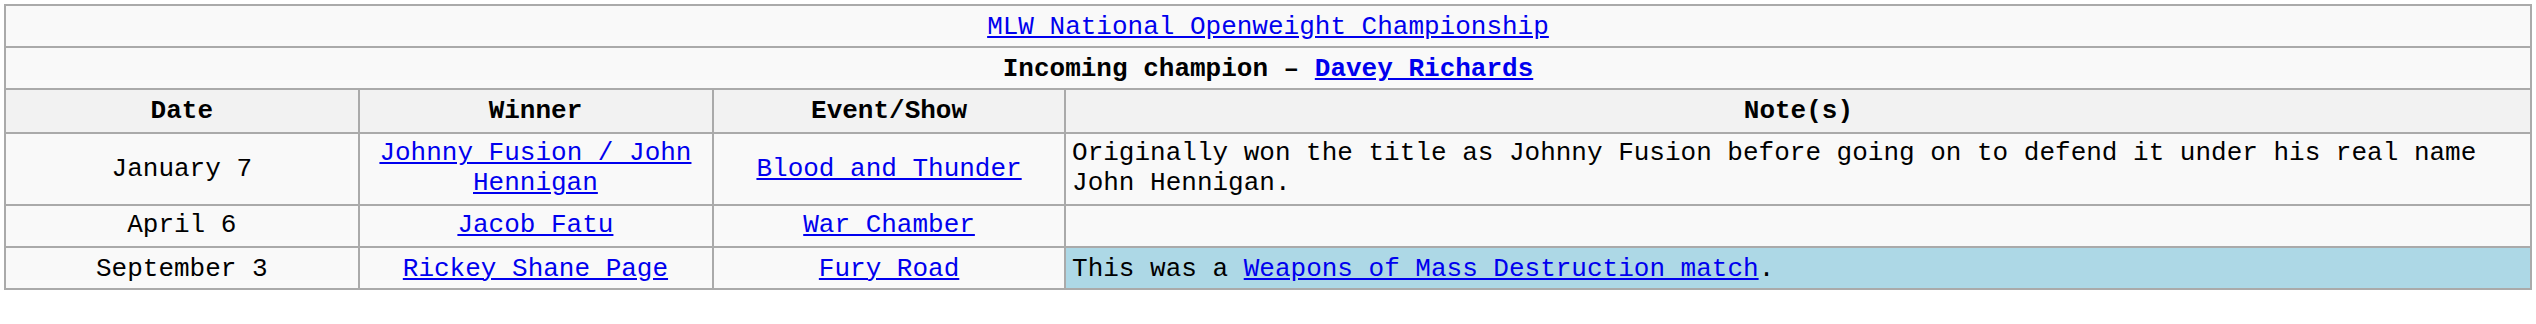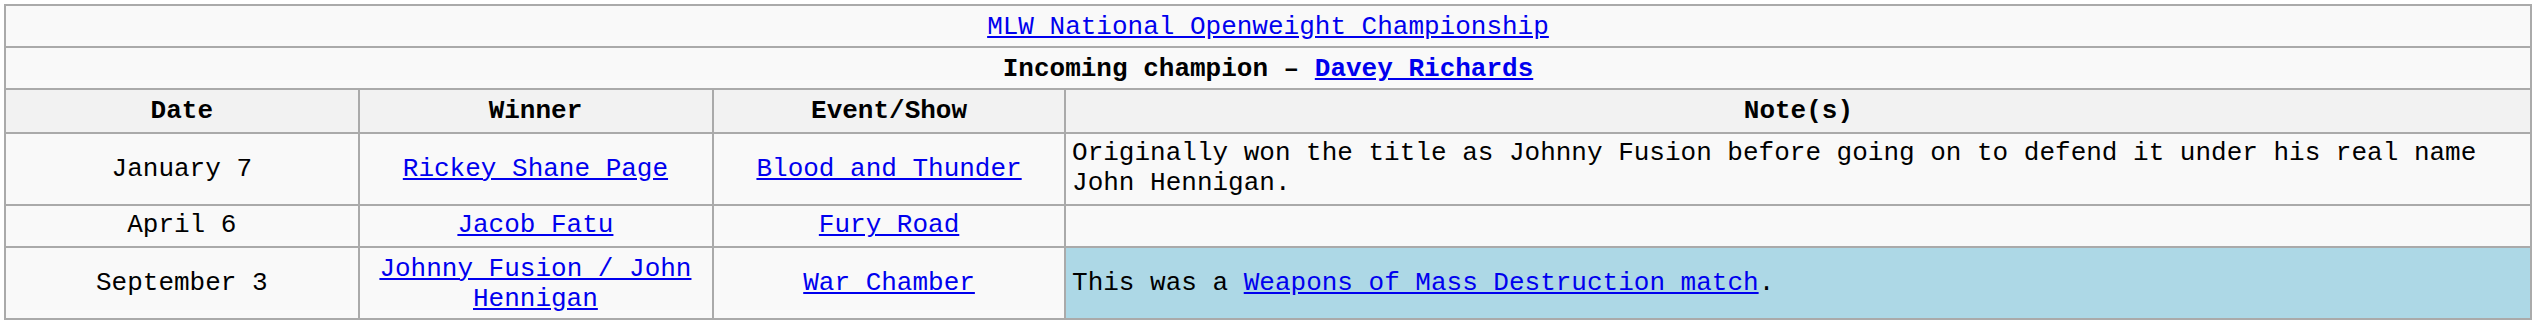January 7 | column 2: Johnny Fusion / John Hennigan -> Rickey Shane Page
April 6 | column 3: War Chamber -> Fury Road
September 3 | column 2: Rickey Shane Page -> Johnny Fusion / John Hennigan
September 3 | column 3: Fury Road -> War Chamber
